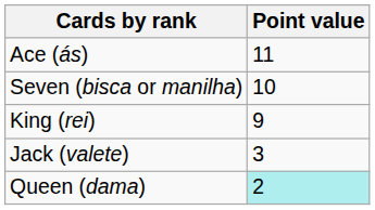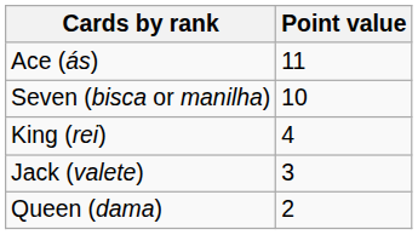King (rei) | Point value: 9 -> 4
Queen (dama) | Point value: paleturquoise background -> no background
